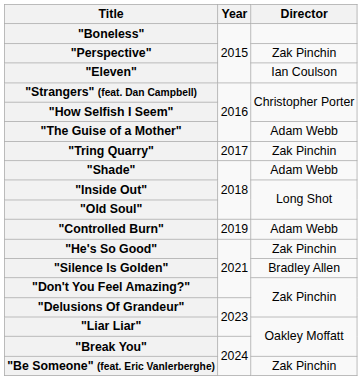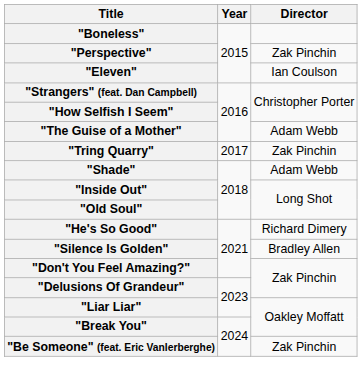- row: "Controlled Burn" | 2019 | Adam Webb
"He's So Good" | Director: Zak Pinchin -> Richard Dimery
